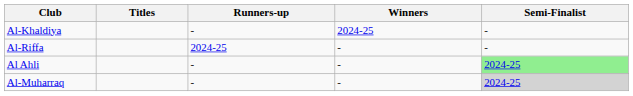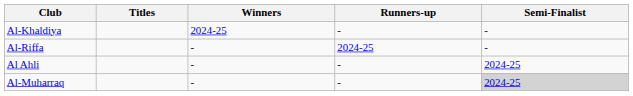columns swapped: Winners <-> Runners-up
Al Ahli | Semi-Finalist: lightgreen background -> no background
